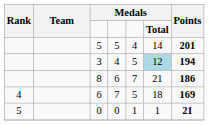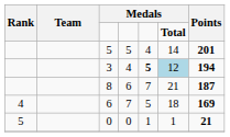3 | column 5: normal -> bold
8 | Points: 186 -> 187
